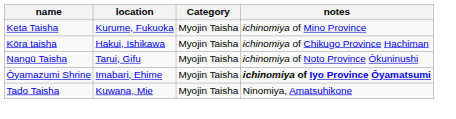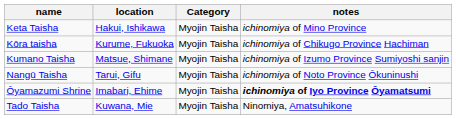Keta Taisha | location: Kurume, Fukuoka -> Hakui, Ishikawa
Kōra taisha | location: Hakui, Ishikawa -> Kurume, Fukuoka
+ row: Kumano Taisha | Matsue, Shimane | Myojin Taisha | ichinomiya of Izumo Province Sumiyoshi sanjin
